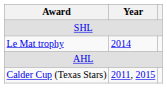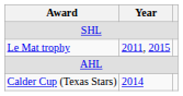Le Mat trophy | Year: 2014 -> 2011, 2015
Calder Cup (Texas Stars) | Year: 2011, 2015 -> 2014
